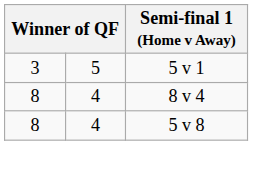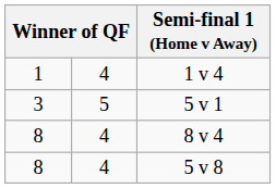+ row: 1 | 4 | 1 v 4
